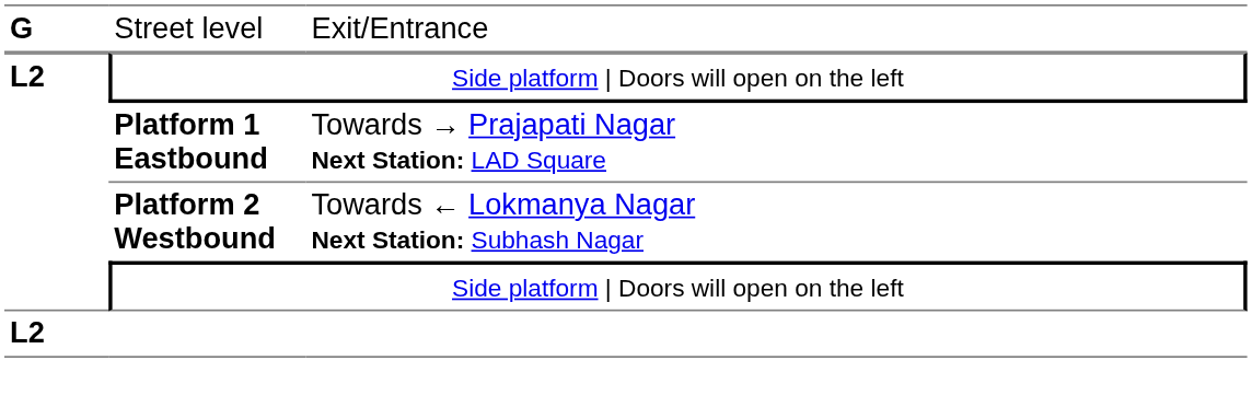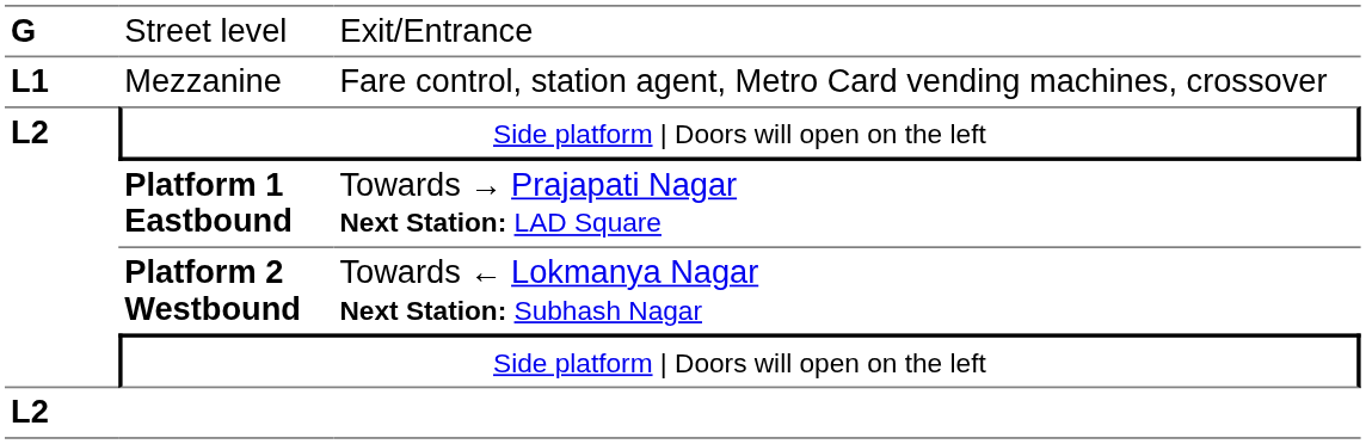+ row: L1 | Mezzanine | Fare control, station agent, Metro Card vending machines, crossover
